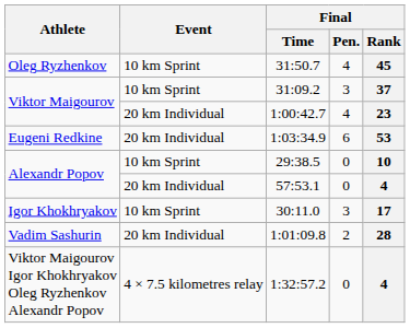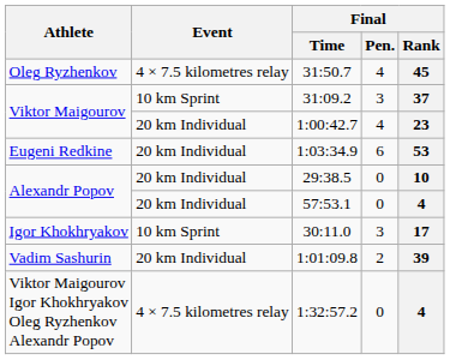31:50.7 | Event: 10 km Sprint -> 4 × 7.5 kilometres relay
29:38.5 | Event: 10 km Sprint -> 20 km Individual
1:01:09.8 | Final / Rank: 28 -> 39
